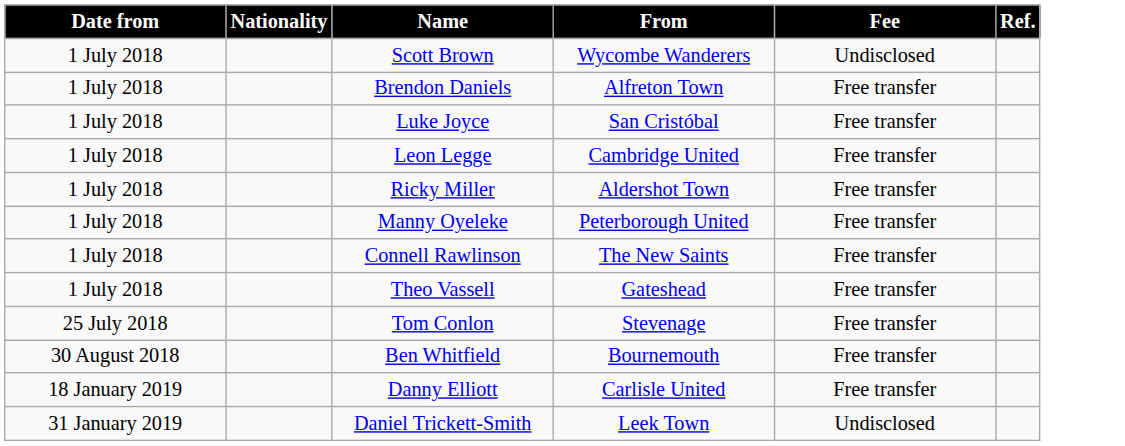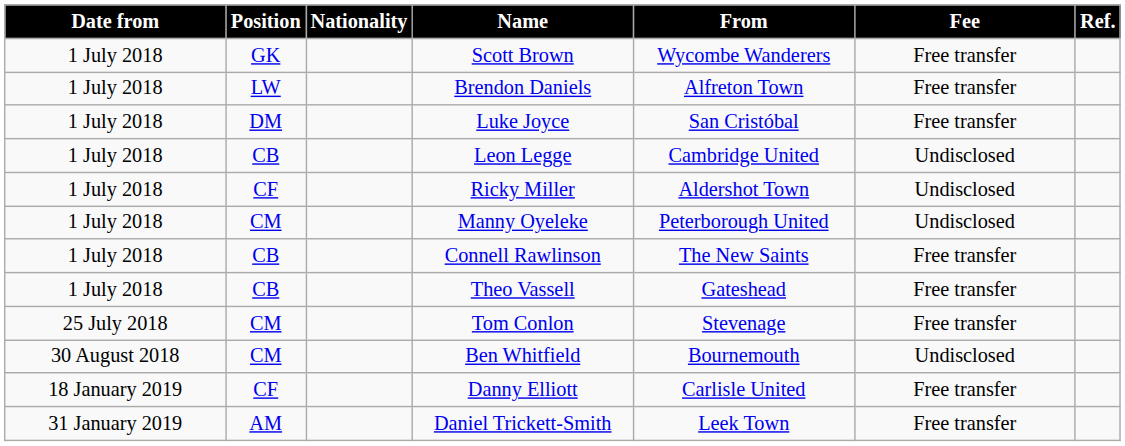+ column: Position | GK | LW | DM | CB | CF | CM | CB | CB | CM | CM | CF | AM
Scott Brown | Fee: Undisclosed -> Free transfer
Leon Legge | Fee: Free transfer -> Undisclosed
Ricky Miller | Fee: Free transfer -> Undisclosed
Manny Oyeleke | Fee: Free transfer -> Undisclosed
Ben Whitfield | Fee: Free transfer -> Undisclosed
Daniel Trickett-Smith | Fee: Undisclosed -> Free transfer
